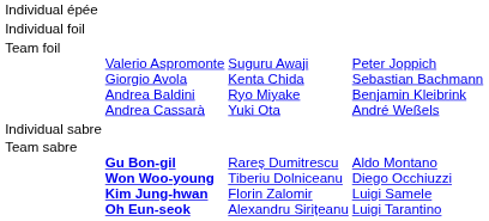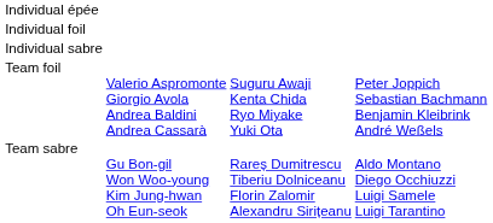rows swapped: Team foil <-> Individual sabre
Team sabre | column 2: bold -> normal
